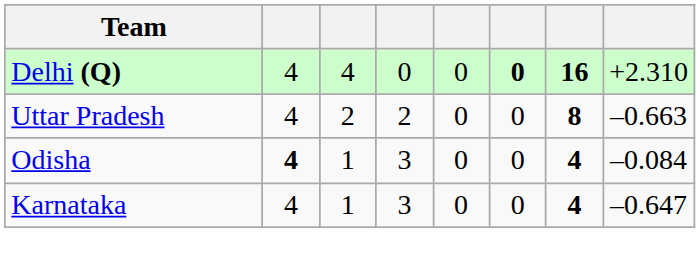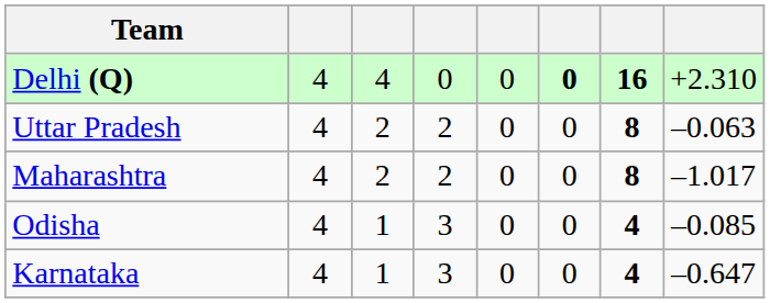Uttar Pradesh | column 8: –0.663 -> –0.063
+ row: Maharashtra | 4 | 2 | 2 | 0 | 0 | 8 | –1.017
Odisha | column 2: bold -> normal
Odisha | column 8: –0.084 -> –0.085
